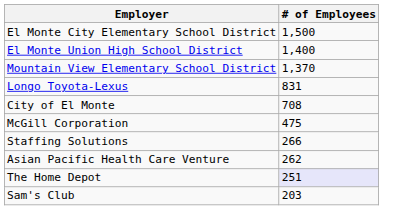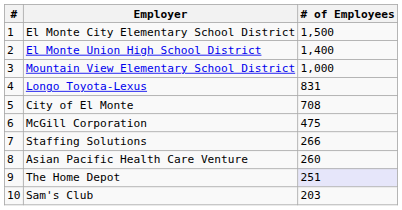+ column: # | 1 | 2 | 3 | 4 | 5 | 6 | 7 | 8 | 9 | 10
Mountain View Elementary School District | # of Employees: 1,370 -> 1,000
Asian Pacific Health Care Venture | # of Employees: 262 -> 260
